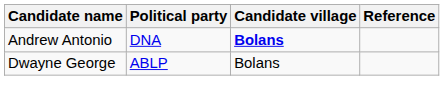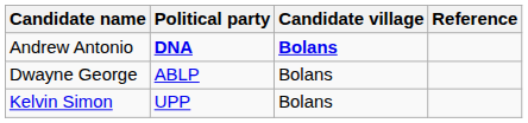Andrew Antonio | Political party: normal -> bold
+ row: Kelvin Simon | UPP | Bolans
